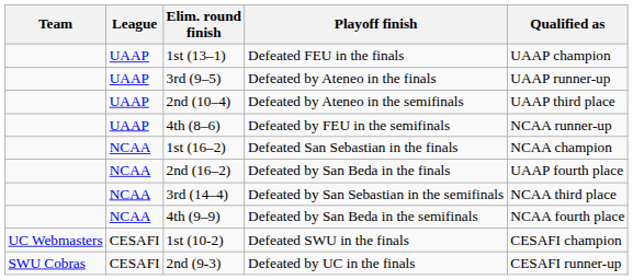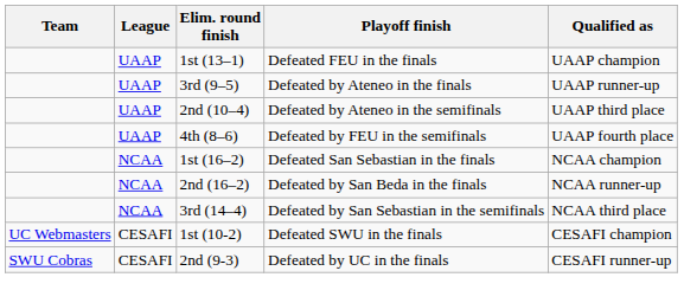4th (8–6) | Qualified as: NCAA runner-up -> UAAP fourth place
2nd (16–2) | Qualified as: UAAP fourth place -> NCAA runner-up
- row: NCAA | 4th (9–9) | Defeated by San Beda in the semifinals | NCAA fourth place
